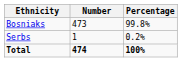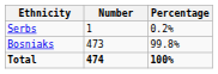rows swapped: Bosniaks <-> Serbs
